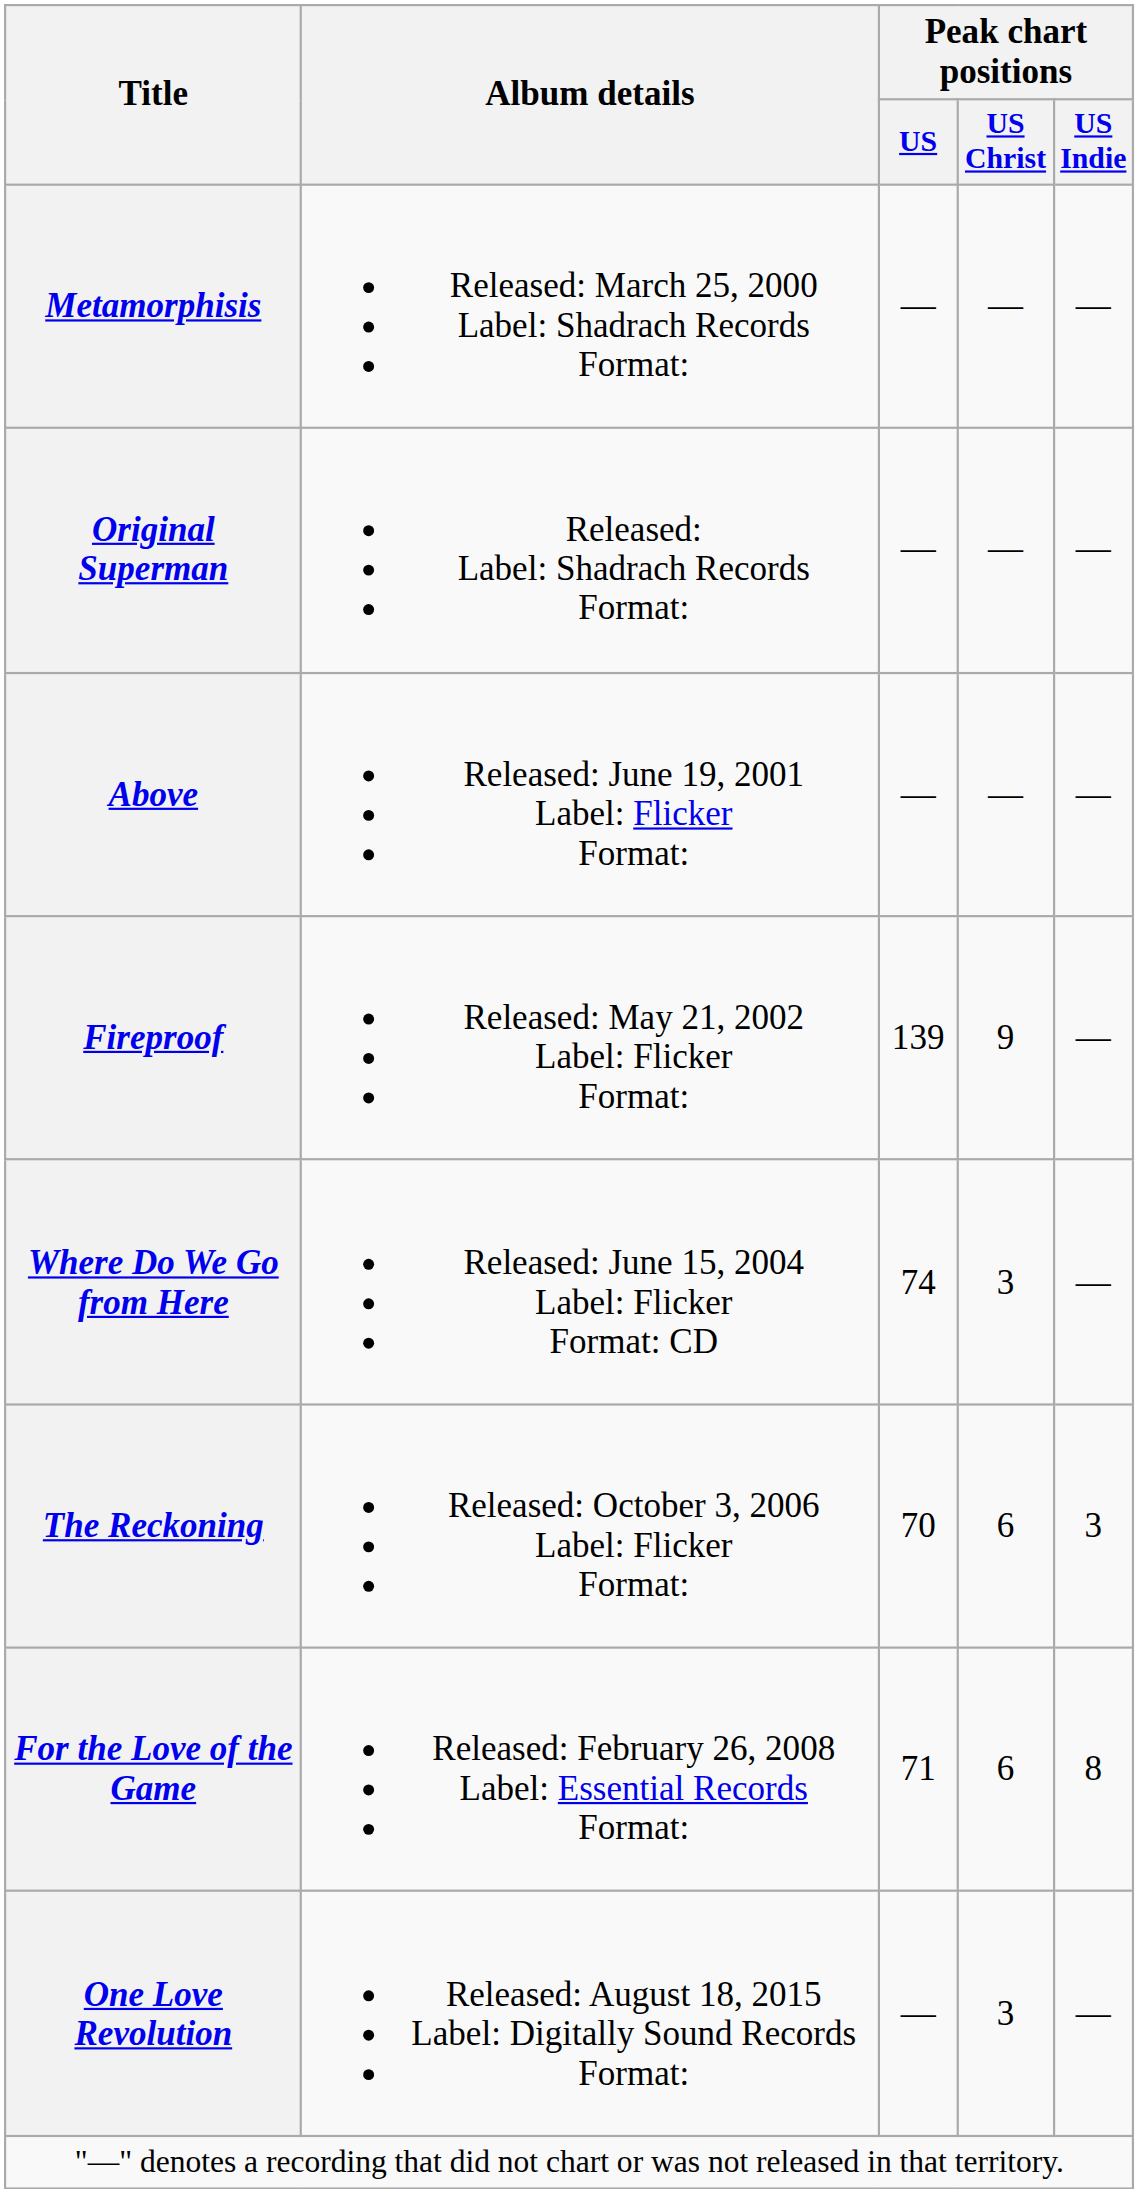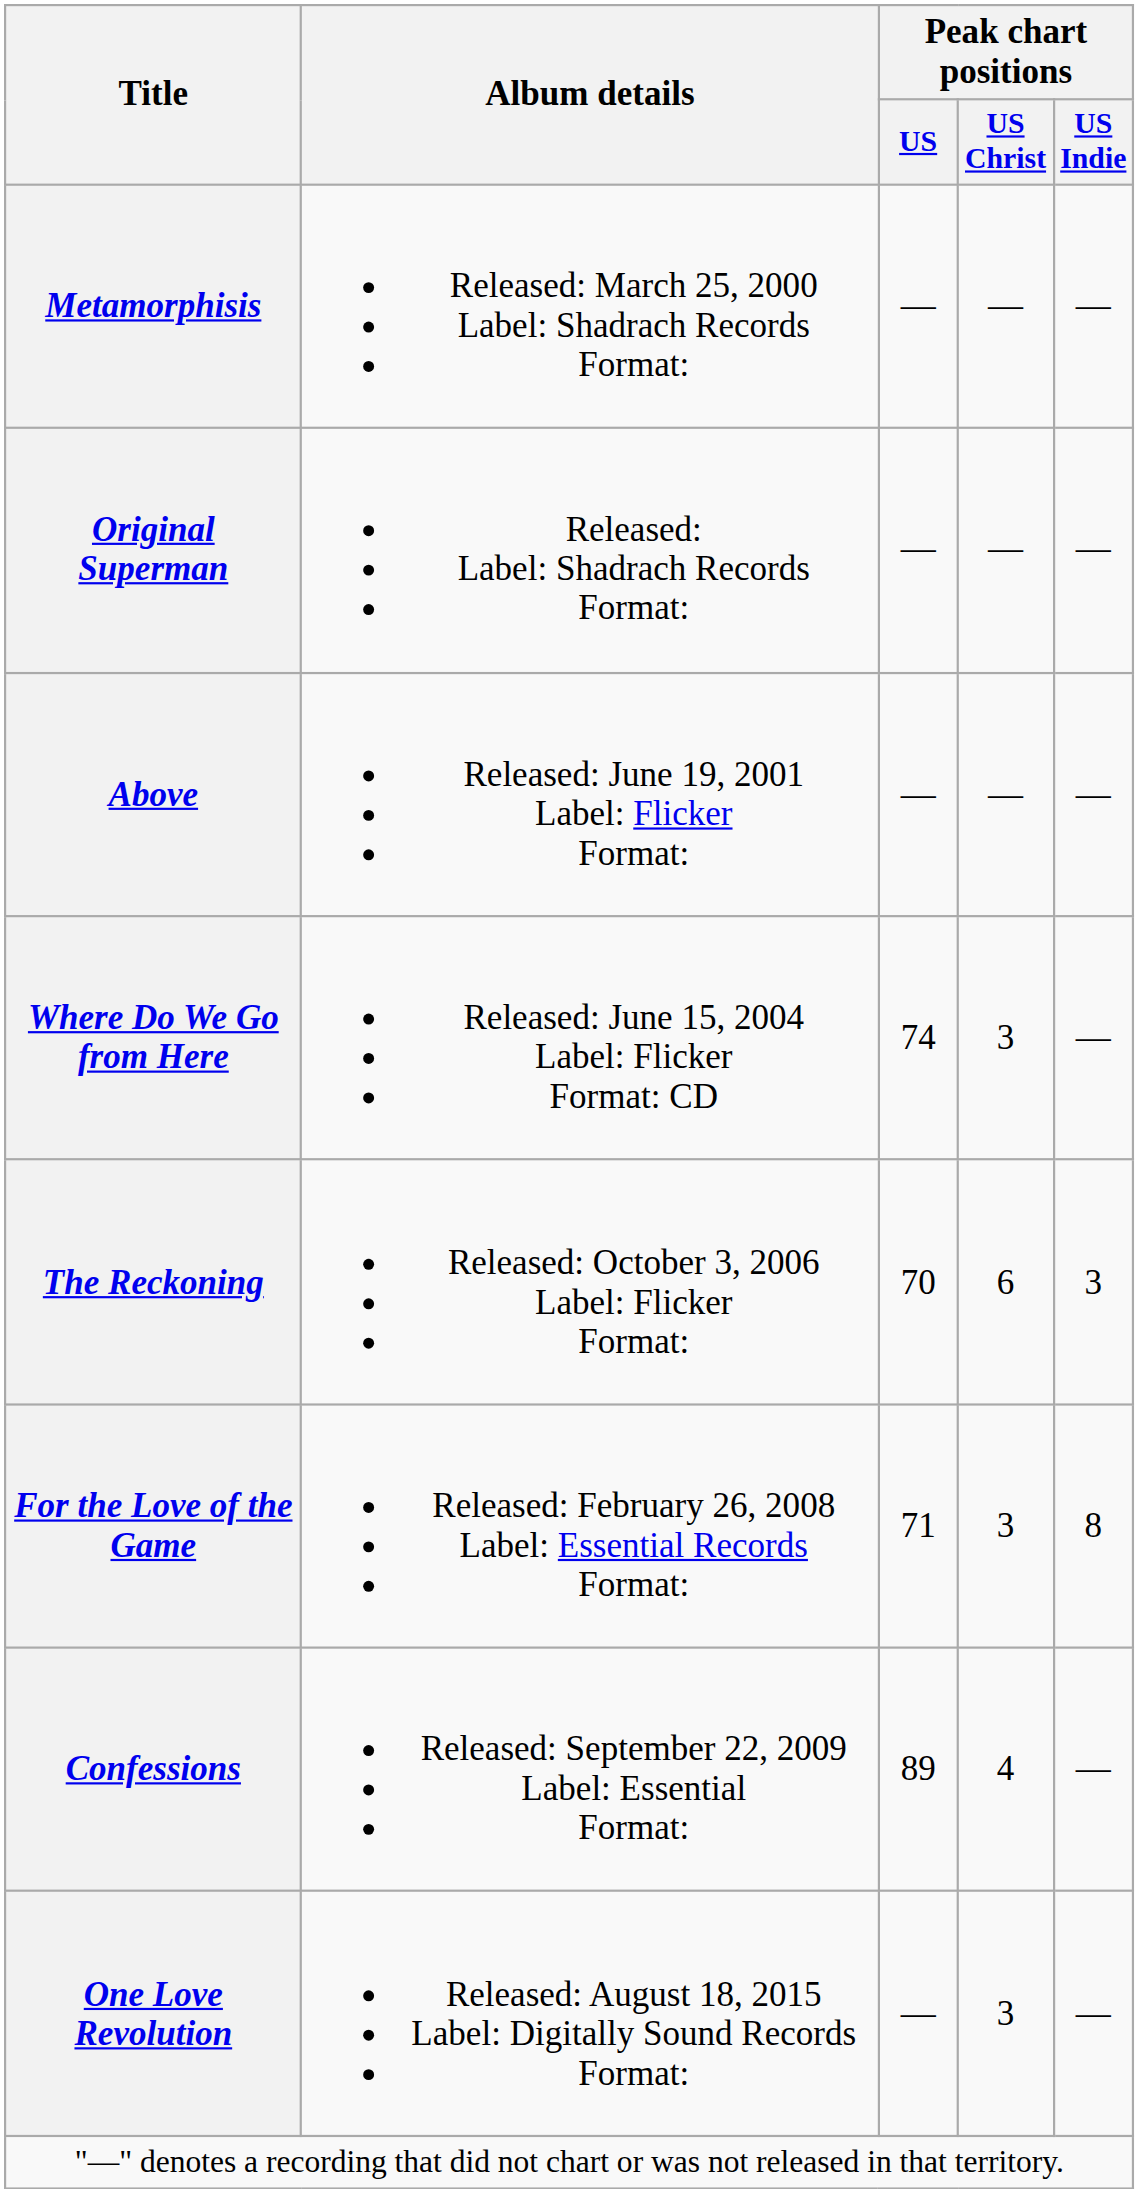- row: Fireproof | Released: May 21, 2002 Label: Flicker Format: | 139 | 9 | —
For the Love of the Game | Peak chart positions / US Christ: 6 -> 3
+ row: Confessions | Released: September 22, 2009 Label: Essential Format: | 89 | 4 | —
